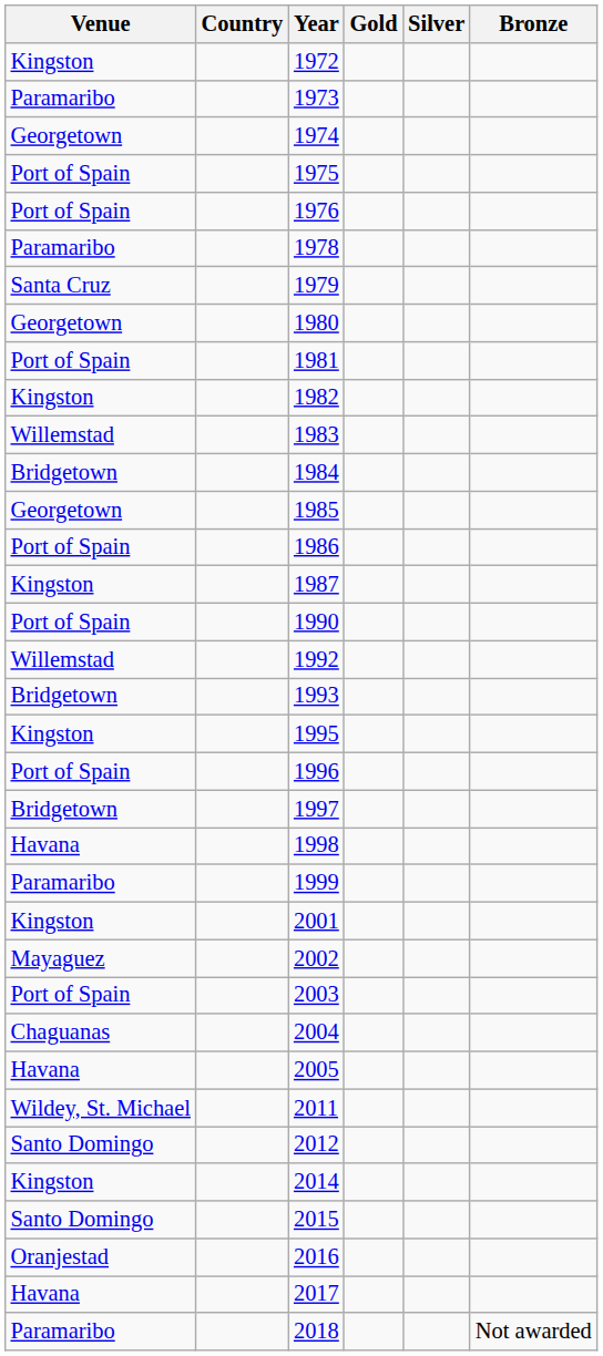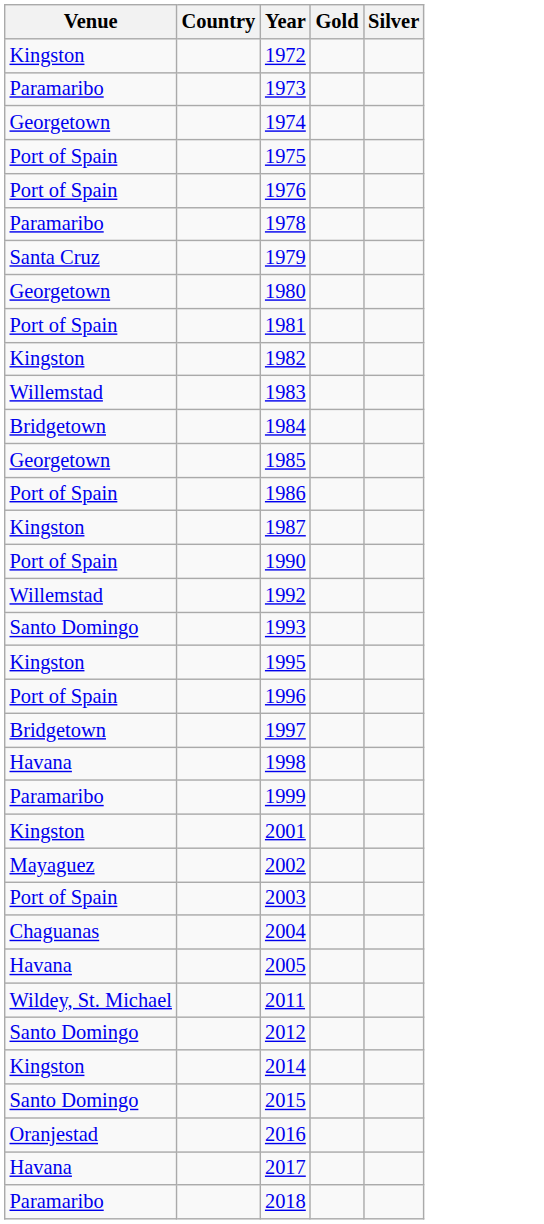- column: Bronze | Not awarded
1993 | Venue: Bridgetown -> Santo Domingo
